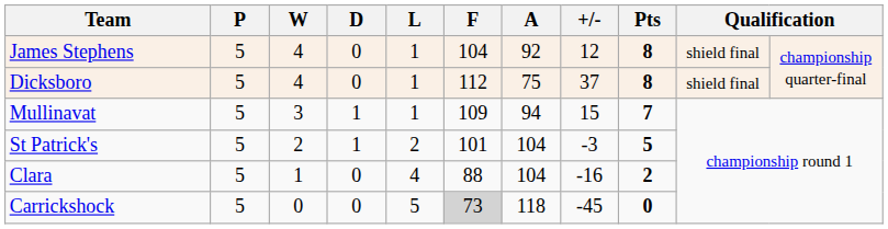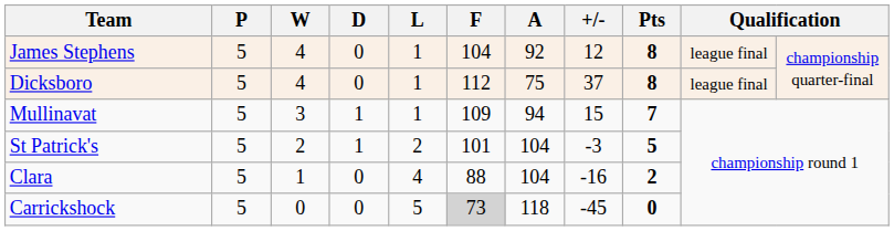James Stephens | column 10: shield final -> league final
Dicksboro | column 10: shield final -> league final
